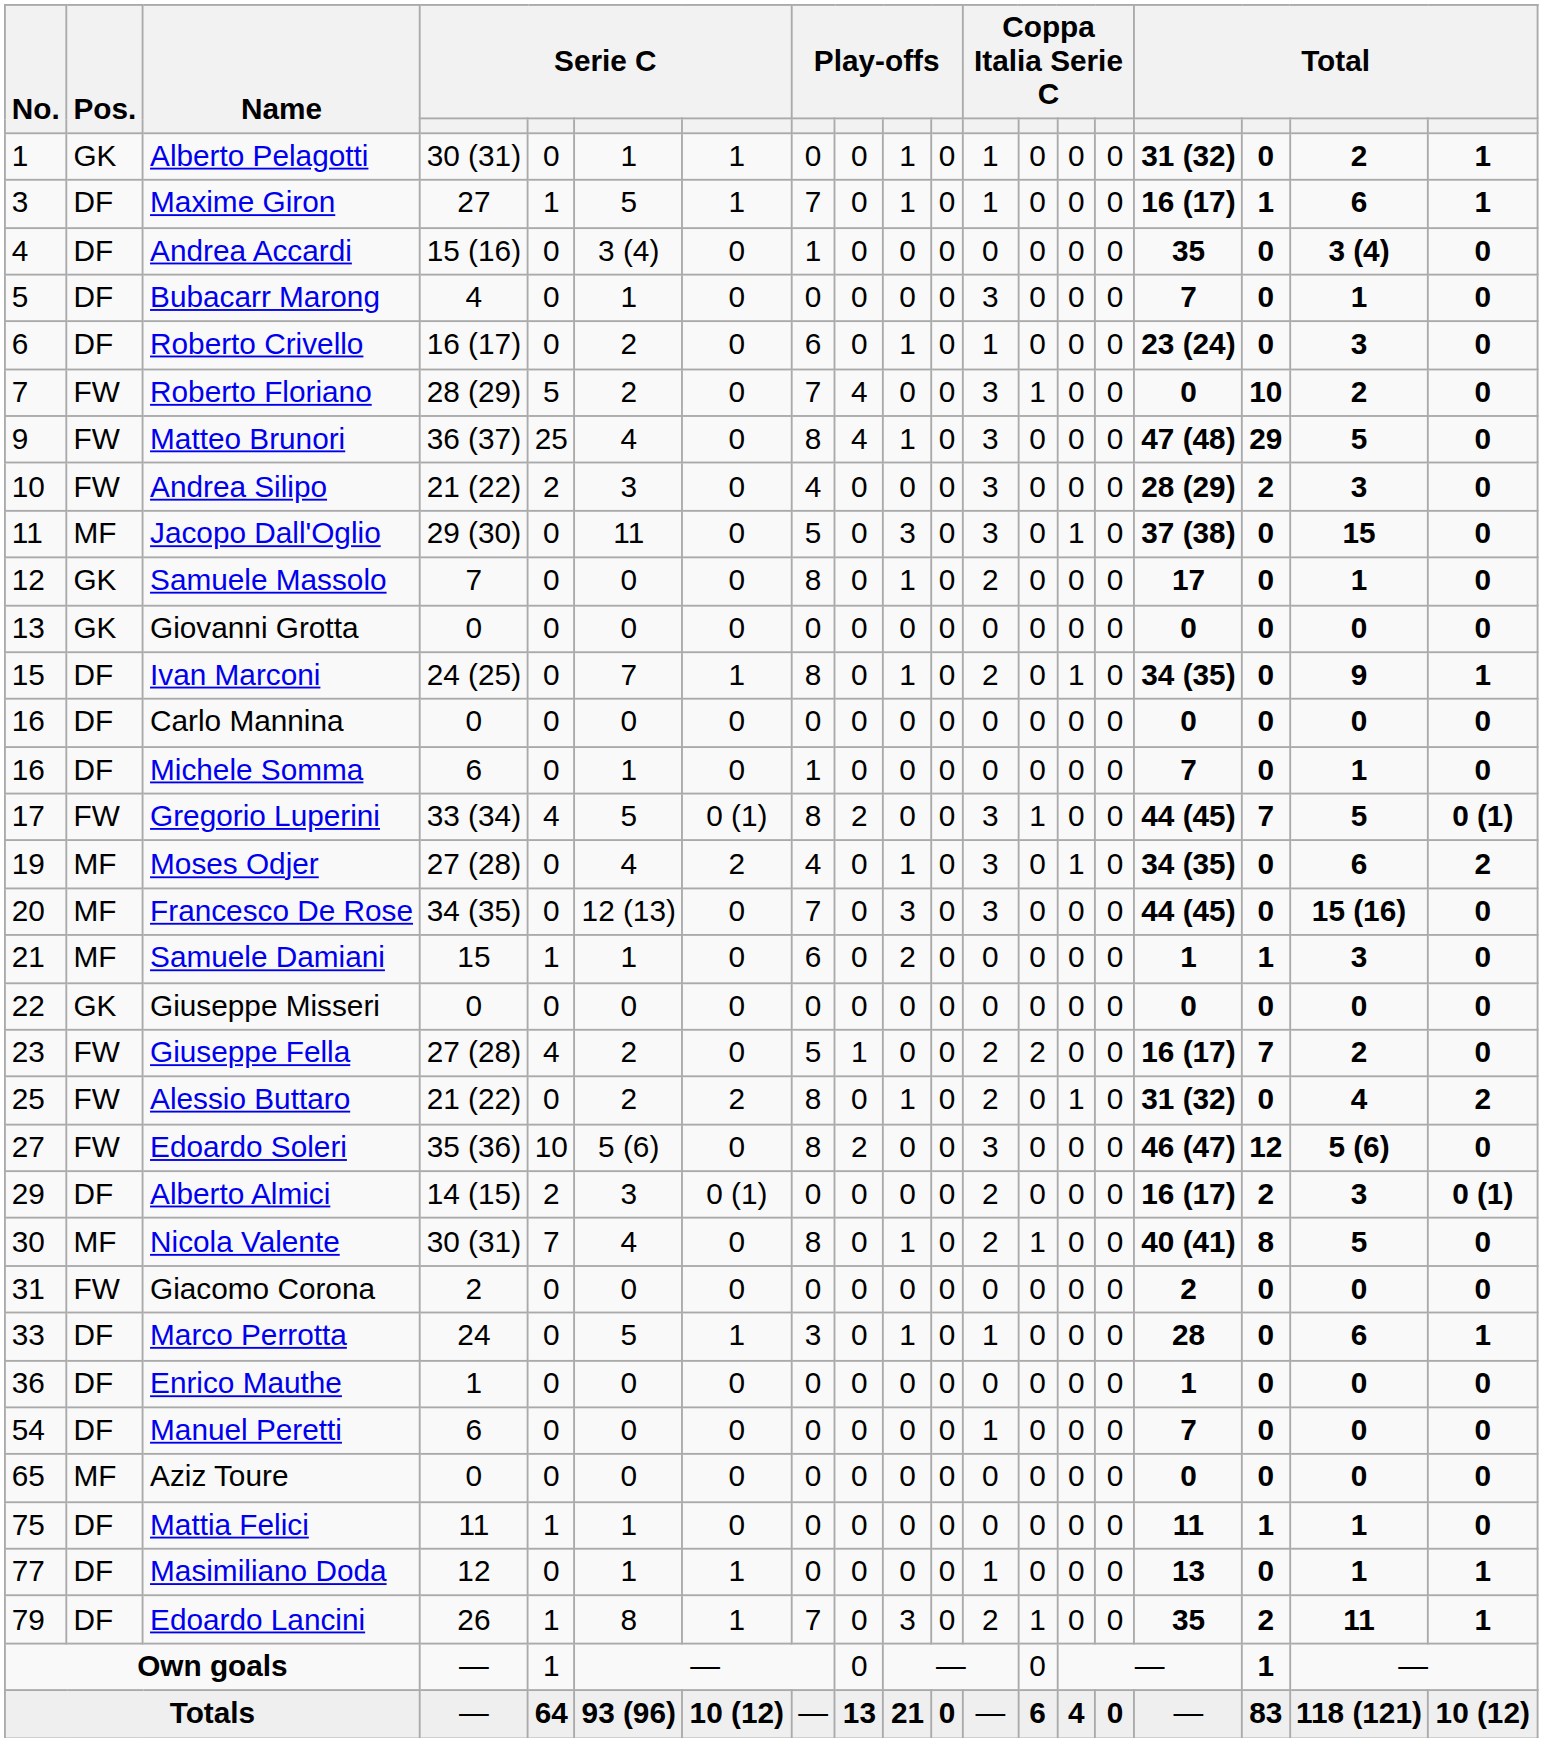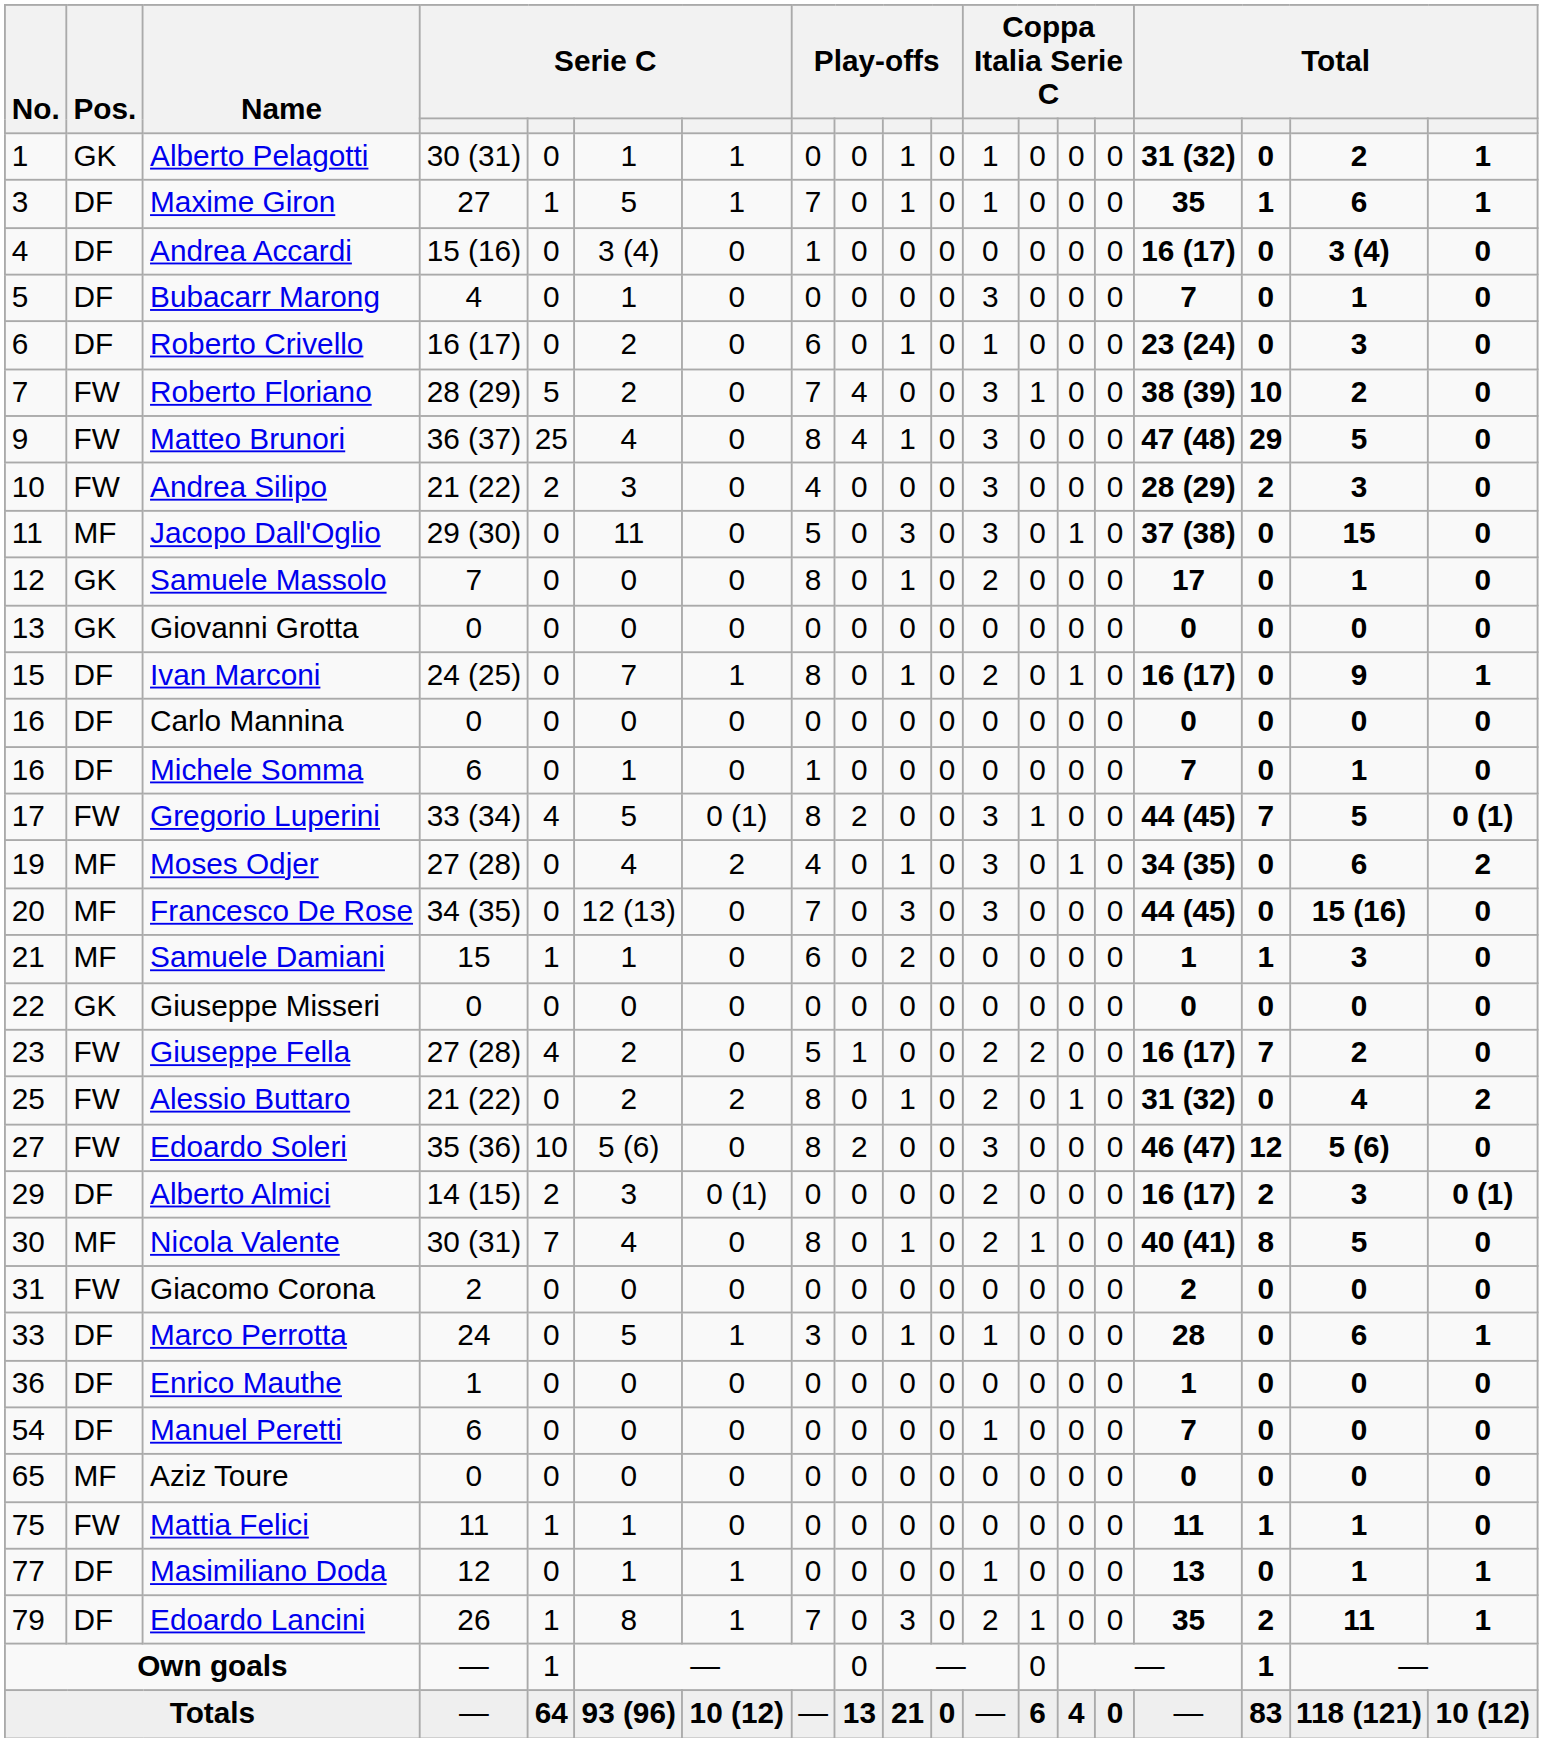Maxime Giron | column 16: 16 (17) -> 35
Andrea Accardi | column 16: 35 -> 16 (17)
Roberto Floriano | column 16: 0 -> 38 (39)
Ivan Marconi | column 16: 34 (35) -> 16 (17)
Mattia Felici | Pos.: DF -> FW
